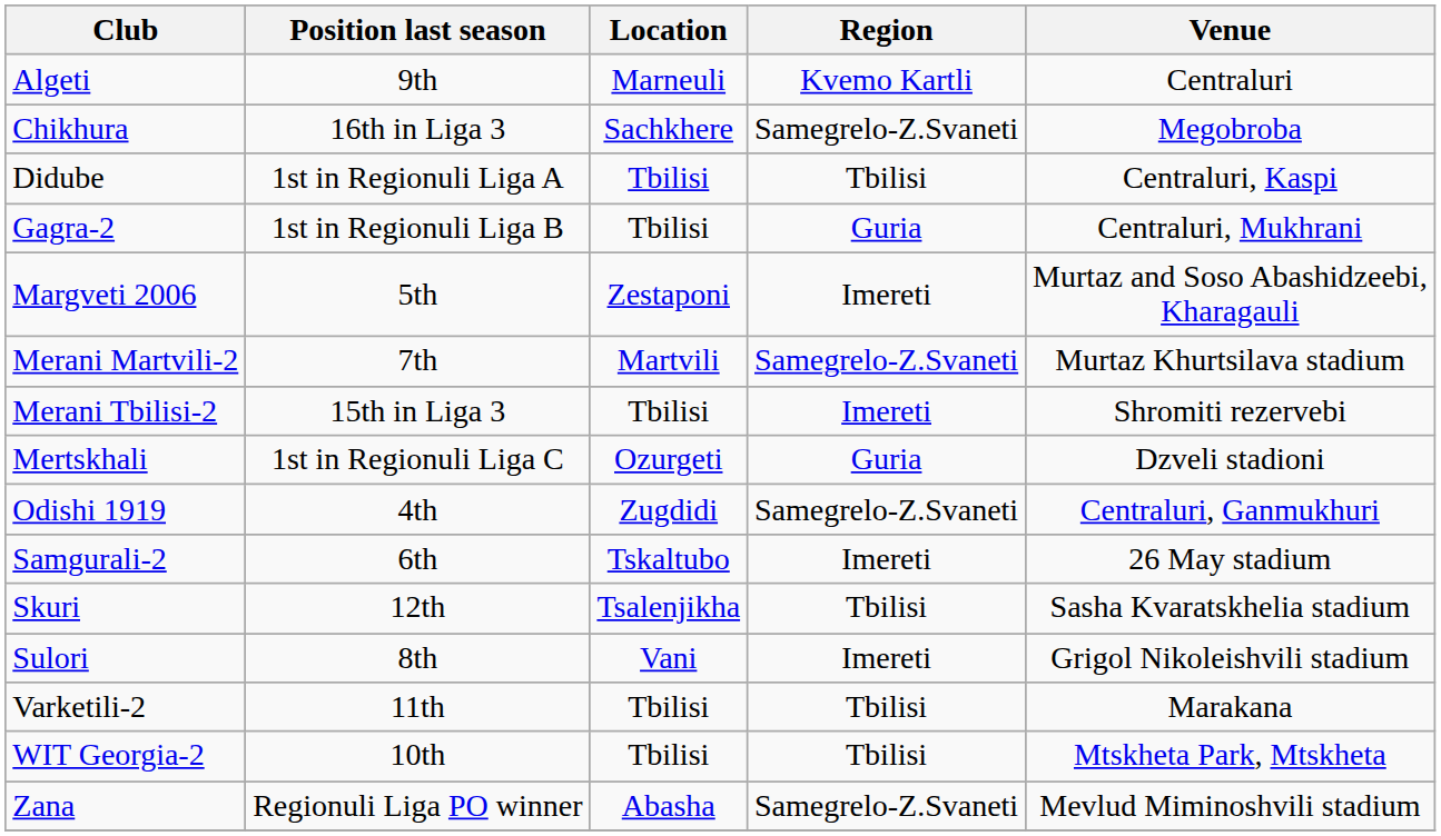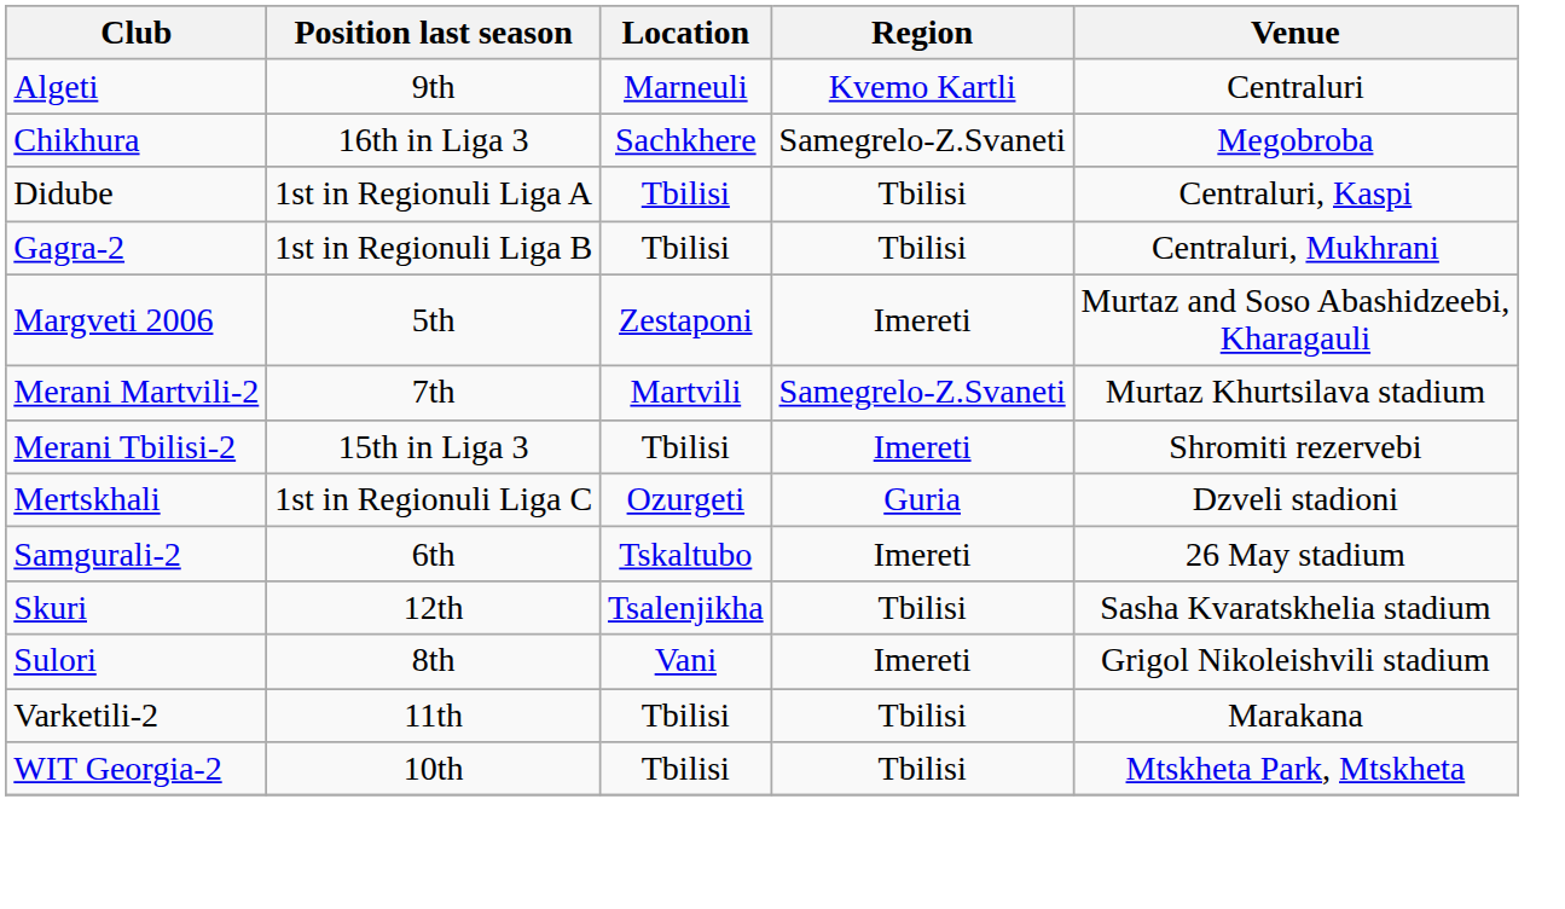Gagra-2 | Region: Guria -> Tbilisi
- row: Odishi 1919 | 4th | Zugdidi | Samegrelo-Z.Svaneti | Centraluri, Ganmukhuri
- row: Zana | Regionuli Liga PO winner | Abasha | Samegrelo-Z.Svaneti | Mevlud Miminoshvili stadium
